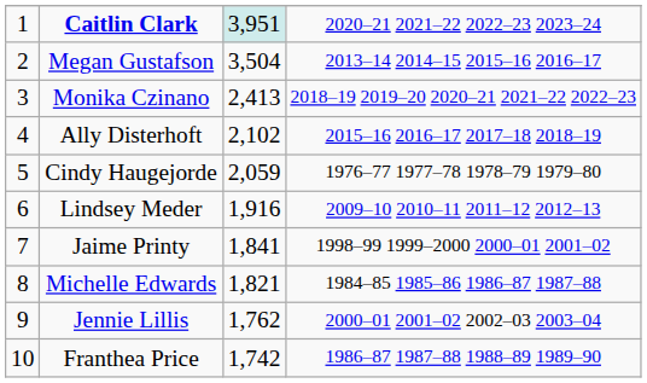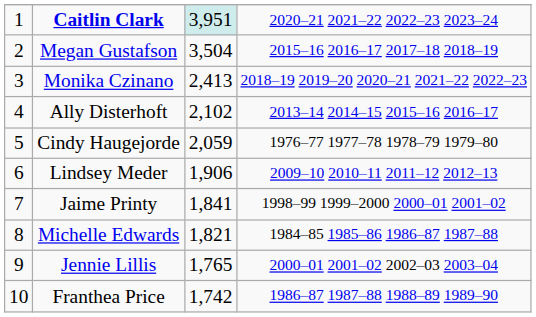Megan Gustafson | column 4: 2013–14 2014–15 2015–16 2016–17 -> 2015–16 2016–17 2017–18 2018–19
Ally Disterhoft | column 4: 2015–16 2016–17 2017–18 2018–19 -> 2013–14 2014–15 2015–16 2016–17
Lindsey Meder | column 3: 1,916 -> 1,906
Jennie Lillis | column 3: 1,762 -> 1,765
